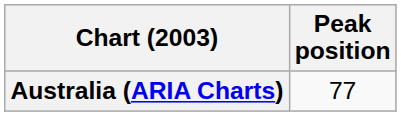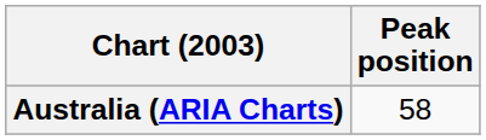Australia (ARIA Charts) | Peak position: 77 -> 58
